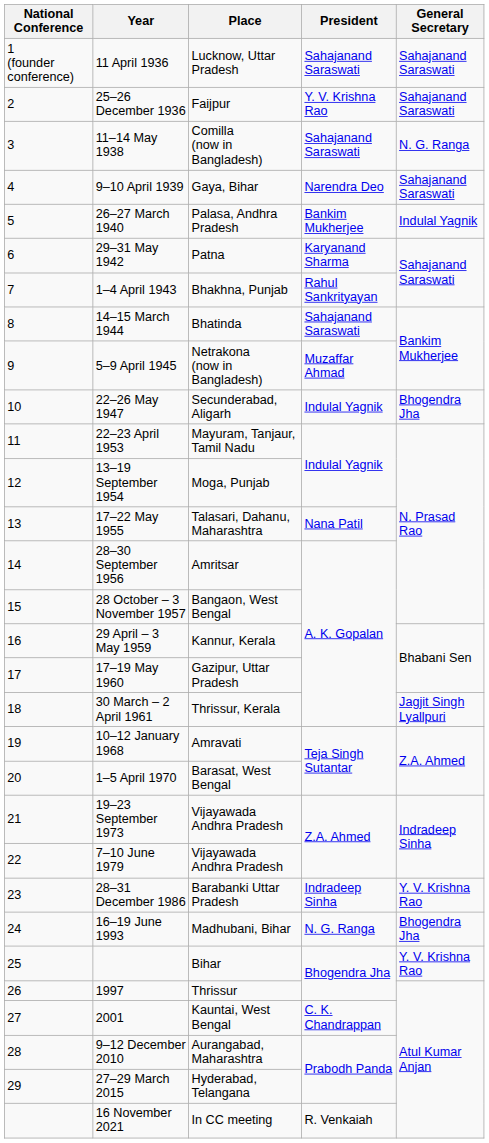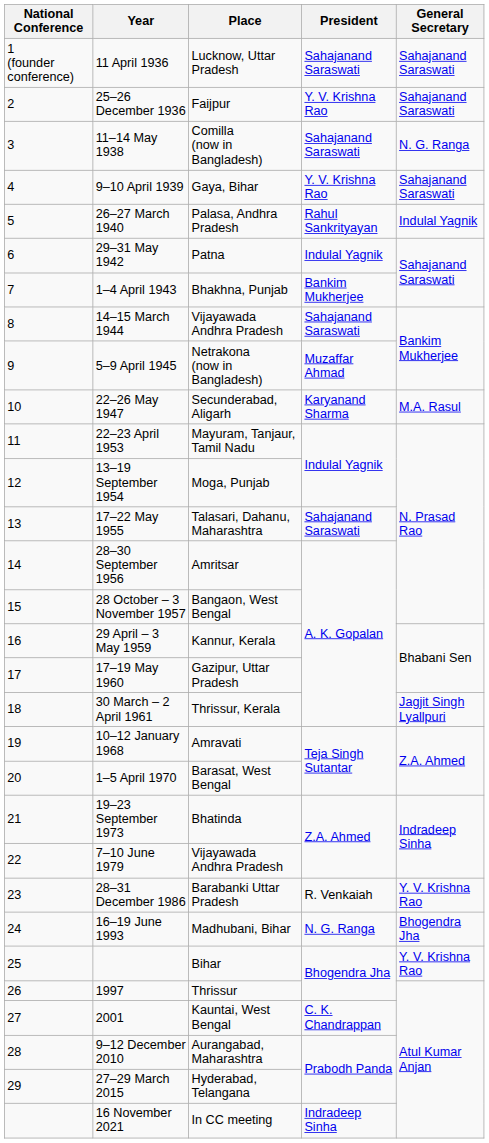9–10 April 1939 | President: Narendra Deo -> Y. V. Krishna Rao
26–27 March 1940 | President: Bankim Mukherjee -> Rahul Sankrityayan
29–31 May 1942 | President: Karyanand Sharma -> Indulal Yagnik
1–4 April 1943 | President: Rahul Sankrityayan -> Bankim Mukherjee
14–15 March 1944 | Place: Bhatinda -> Vijayawada Andhra Pradesh
22–26 May 1947 | President: Indulal Yagnik -> Karyanand Sharma
22–26 May 1947 | General Secretary: Bhogendra Jha -> M.A. Rasul
17–22 May 1955 | President: Nana Patil -> Sahajanand Saraswati
19–23 September 1973 | Place: Vijayawada Andhra Pradesh -> Bhatinda
28–31 December 1986 | President: Indradeep Sinha -> R. Venkaiah
16 November 2021 | President: R. Venkaiah -> Indradeep Sinha
